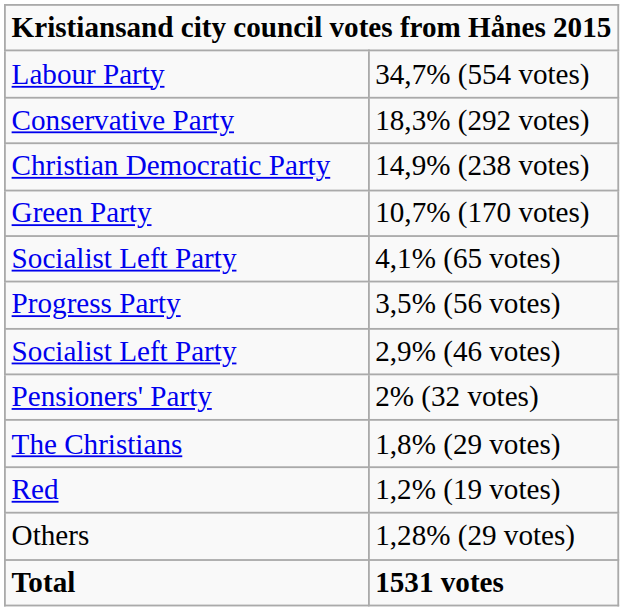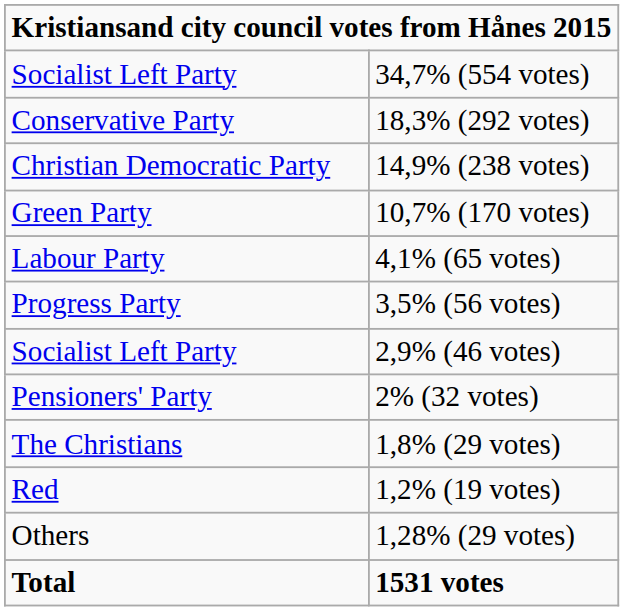34,7% (554 votes) | column 1: Labour Party -> Socialist Left Party
4,1% (65 votes) | column 1: Socialist Left Party -> Labour Party
